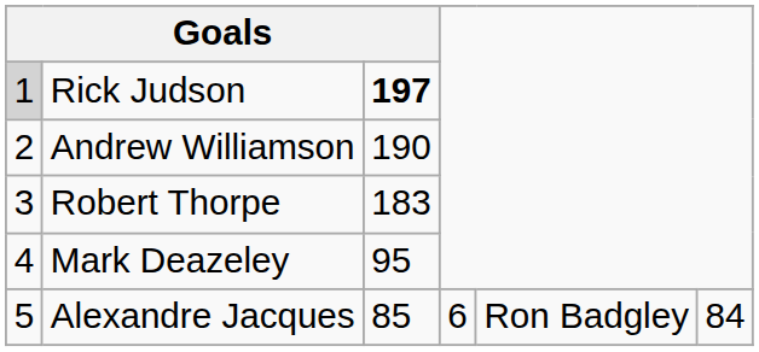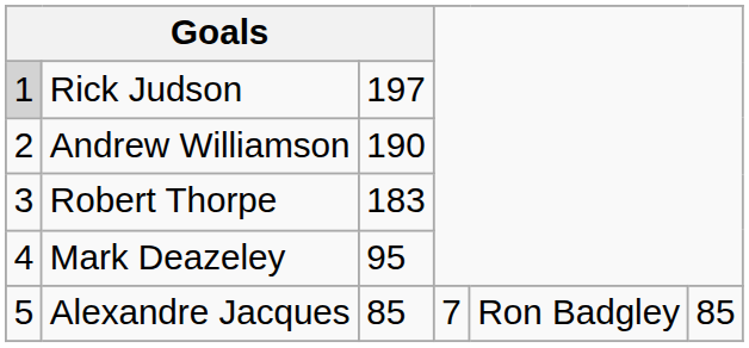Rick Judson | column 3: bold -> normal
Alexandre Jacques | column 4: 6 -> 7
Alexandre Jacques | column 6: 84 -> 85
